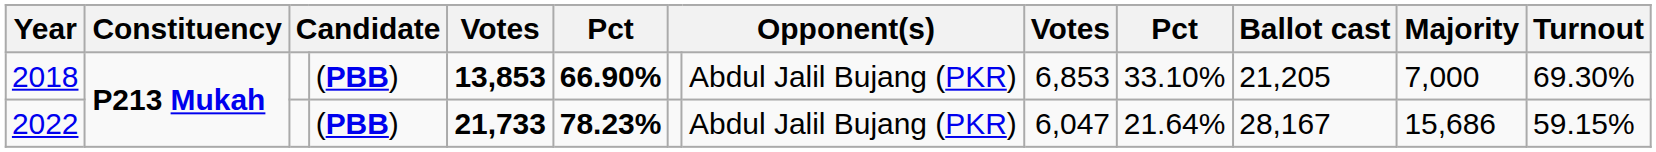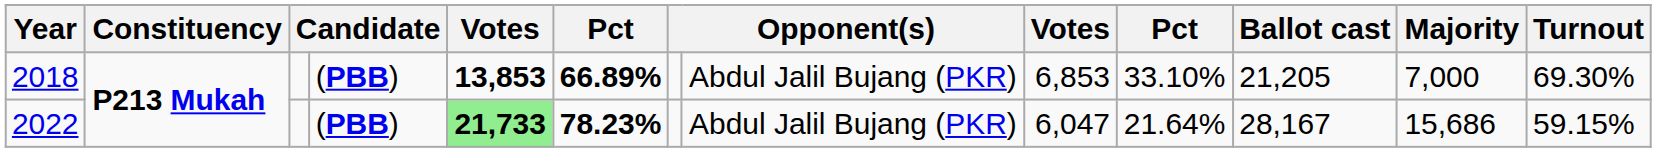2018 | column 6: 66.90% -> 66.89%
2022 | column 5: no background -> lightgreen background
